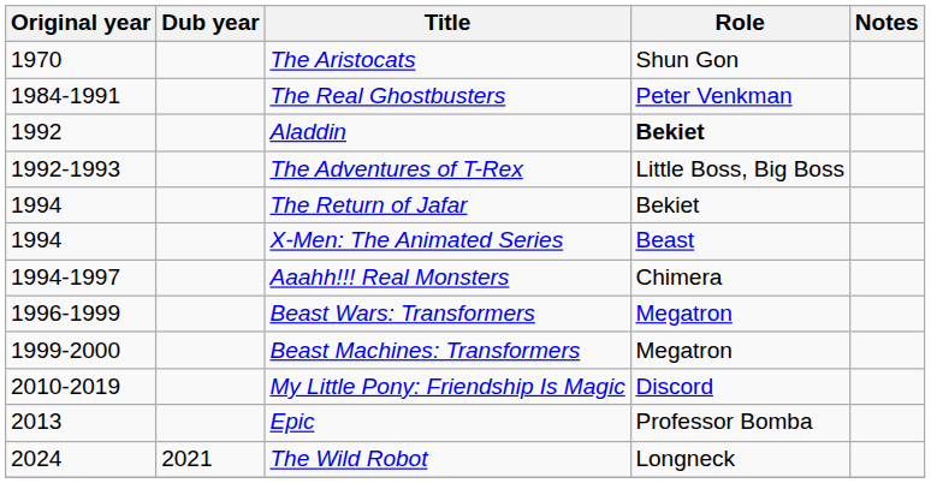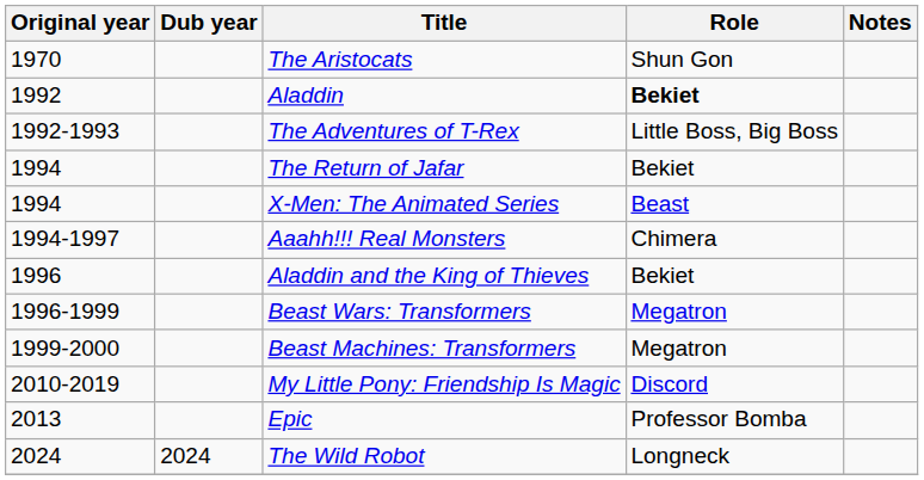- row: 1984-1991 | The Real Ghostbusters | Peter Venkman
+ row: 1996 | Aladdin and the King of Thieves | Bekiet
The Wild Robot | Dub year: 2021 -> 2024
